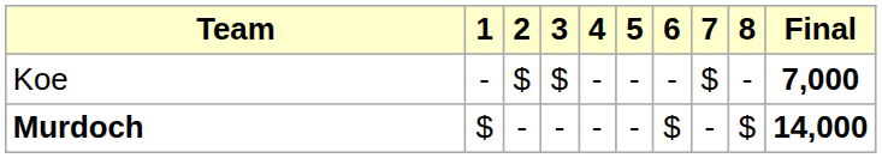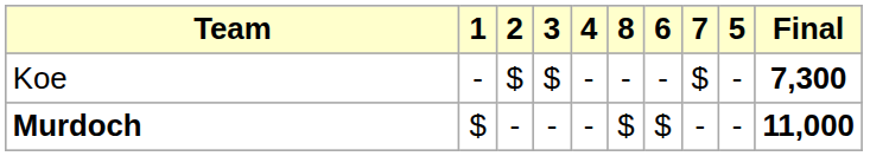columns swapped: 5 <-> 8
Koe | Final: 7,000 -> 7,300
Murdoch | Final: 14,000 -> 11,000
